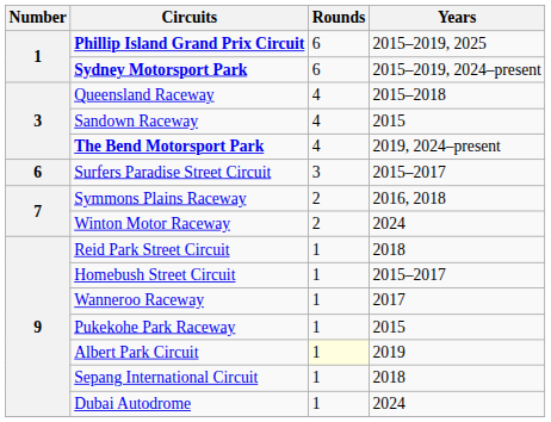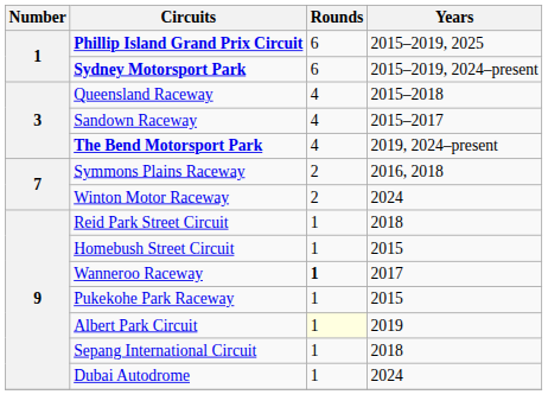Sandown Raceway | Years: 2015 -> 2015–2017
- row: 6 | Surfers Paradise Street Circuit | 3 | 2015–2017
Homebush Street Circuit | Years: 2015–2017 -> 2015
Wanneroo Raceway | Rounds: normal -> bold
